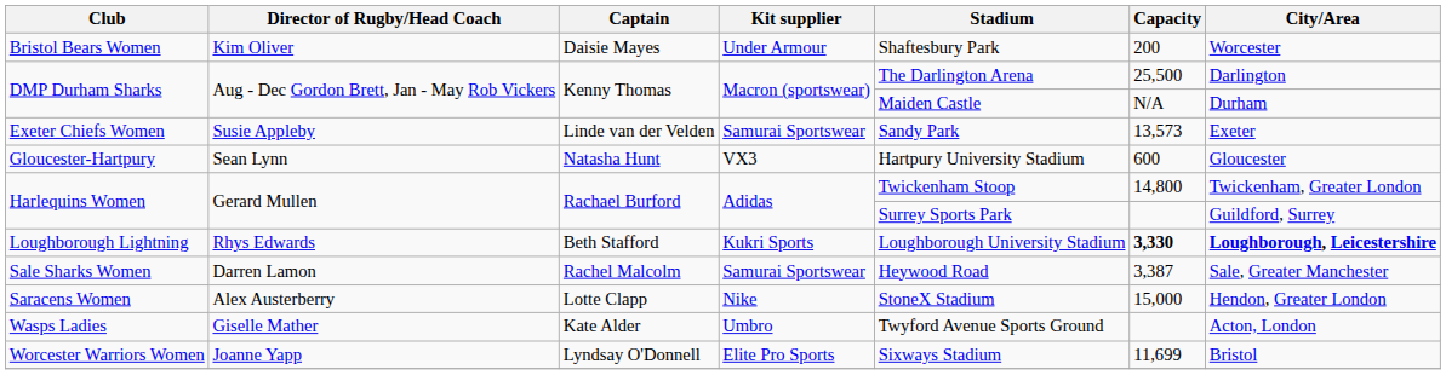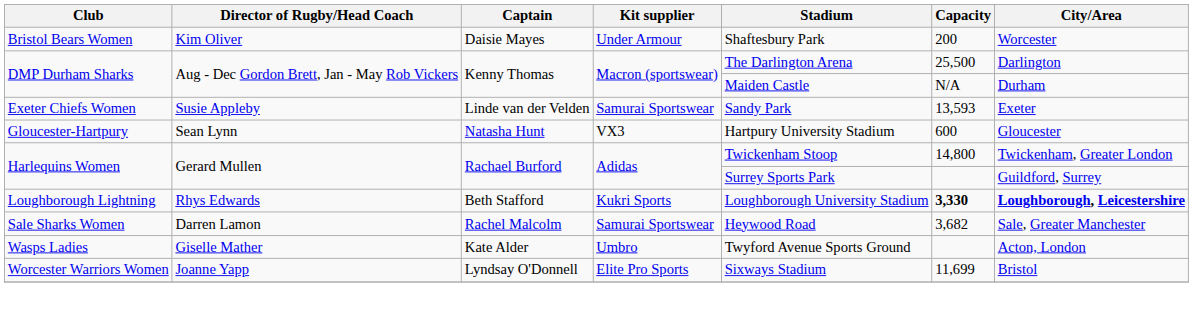Exeter Chiefs Women | Capacity: 13,573 -> 13,593
Sale Sharks Women | Capacity: 3,387 -> 3,682
- row: Saracens Women | Alex Austerberry | Lotte Clapp | Nike | StoneX Stadium | 15,000 | Hendon, Greater London
